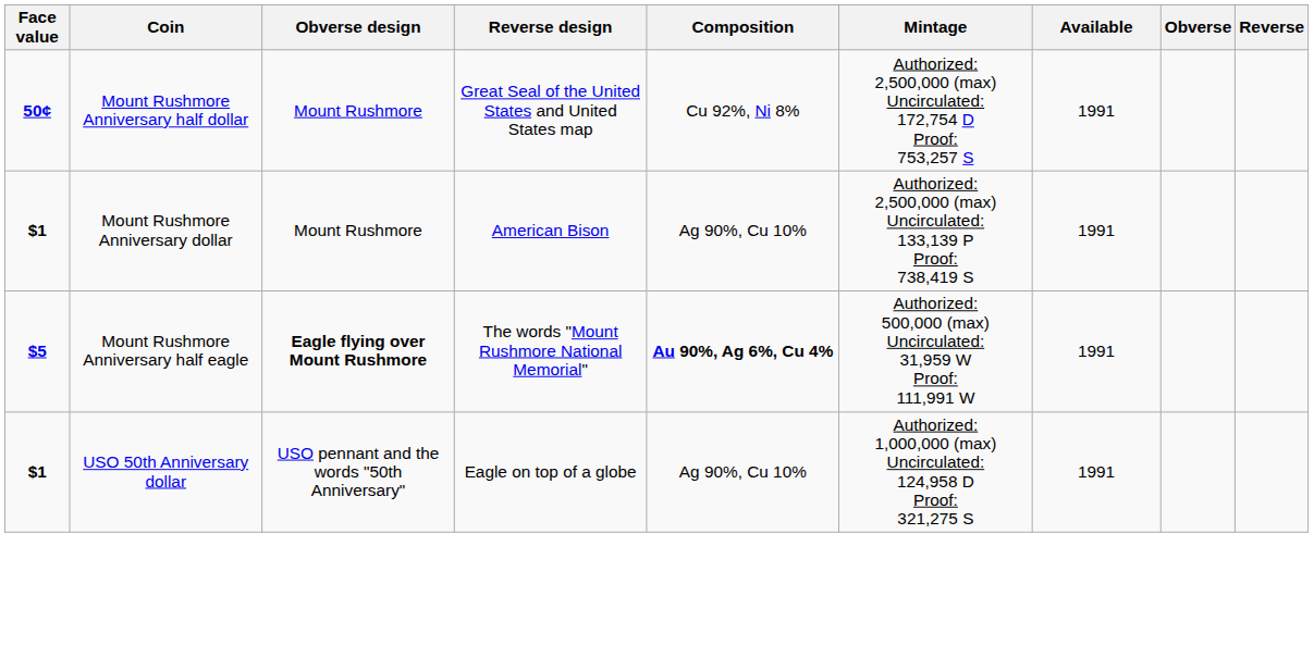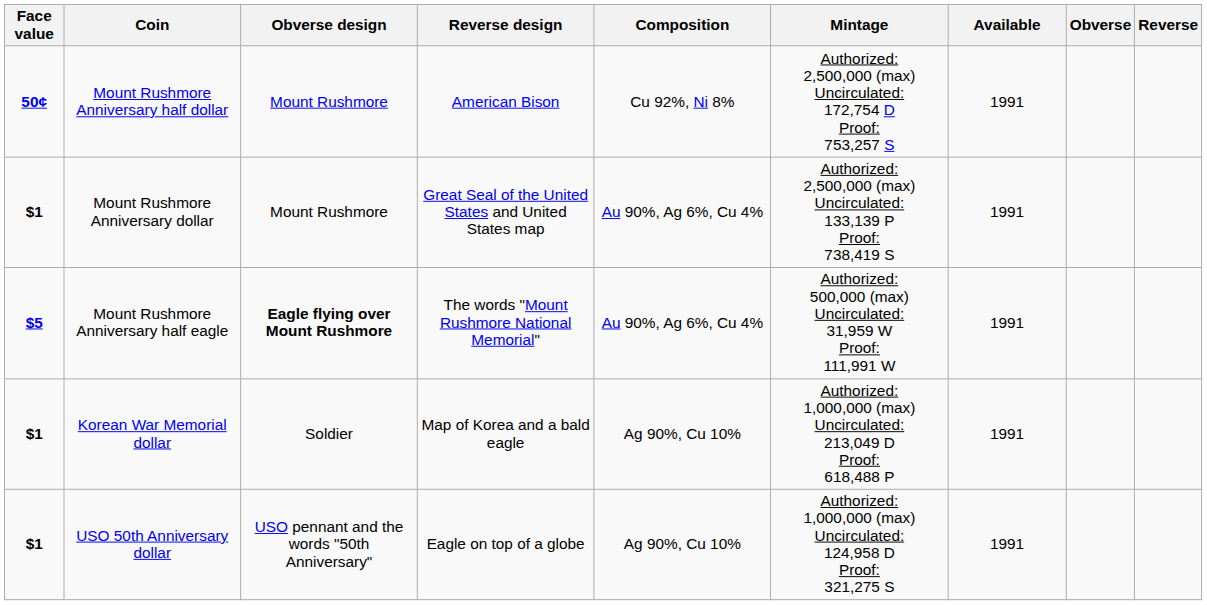Mount Rushmore Anniversary half dollar | Reverse design: Great Seal of the United States and United States map -> American Bison
Mount Rushmore Anniversary dollar | Reverse design: American Bison -> Great Seal of the United States and United States map
Mount Rushmore Anniversary dollar | Composition: Ag 90%, Cu 10% -> Au 90%, Ag 6%, Cu 4%
Mount Rushmore Anniversary half eagle | Composition: bold -> normal
+ row: $1 | Korean War Memorial dollar | Soldier | Map of Korea and a bald eagle | Ag 90%, Cu 10% | Authorized: 1,000,000 (max) Uncirculated: 213,049 D Proof: 618,488 P | 1991
